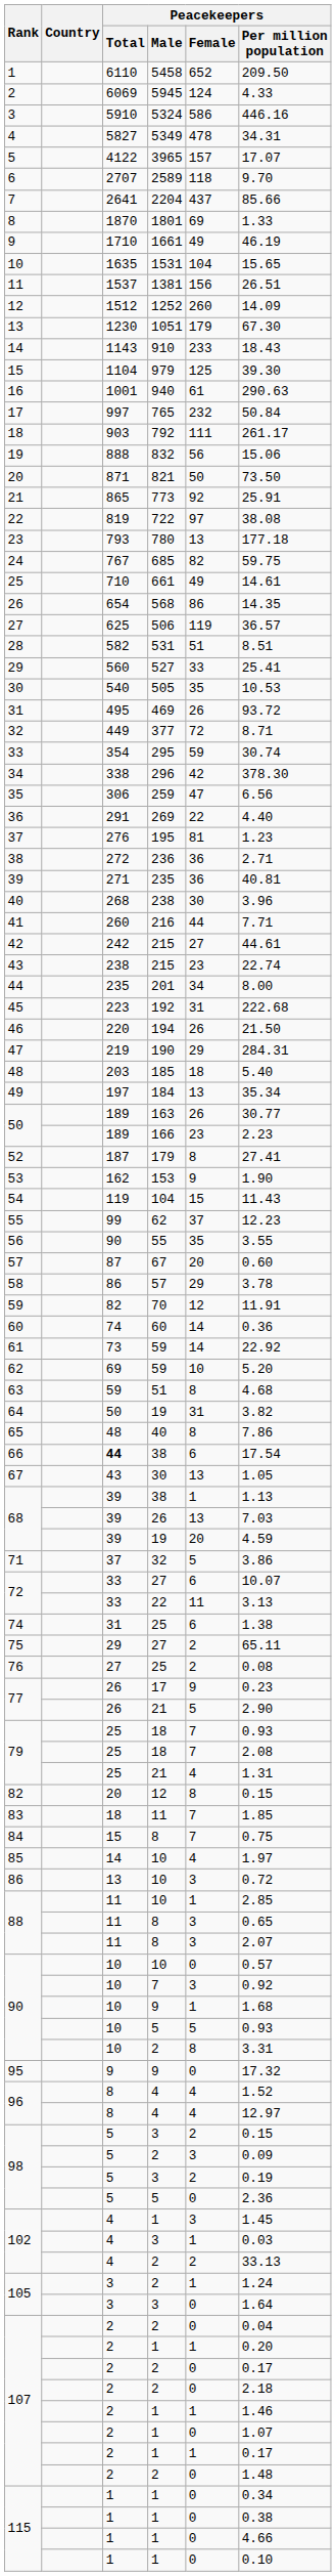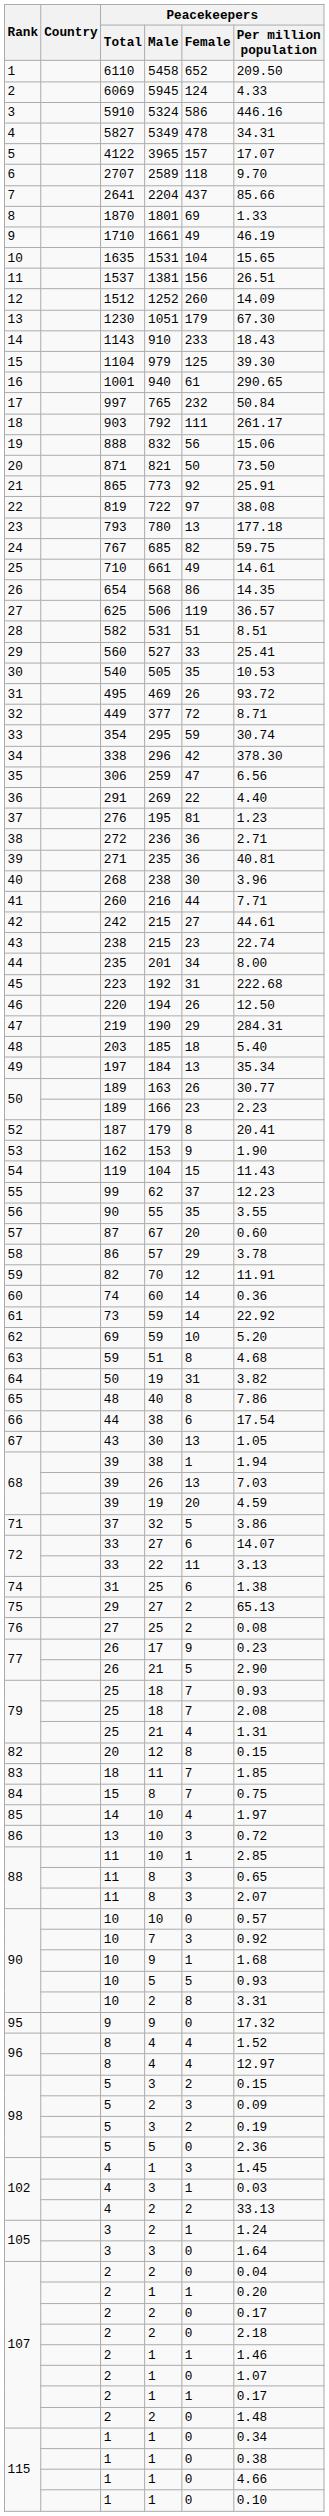16 | Peacekeepers / Per million population: 290.63 -> 290.65
46 | Peacekeepers / Per million population: 21.50 -> 12.50
52 | Peacekeepers / Per million population: 27.41 -> 20.41
66 | Peacekeepers / Total: bold -> normal
68 / 38 | Peacekeepers / Per million population: 1.13 -> 1.94
72 / 27 | Peacekeepers / Per million population: 10.07 -> 14.07
75 | Peacekeepers / Per million population: 65.11 -> 65.13
